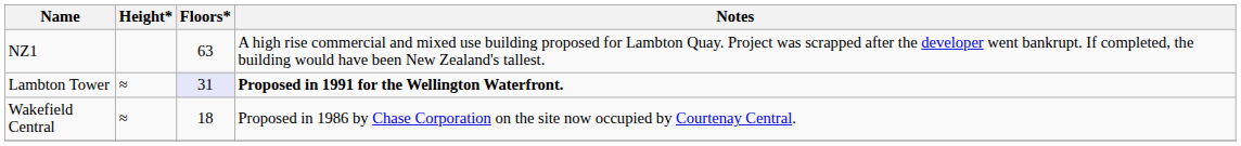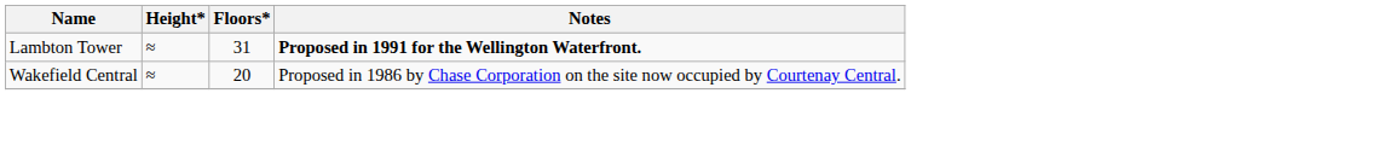- row: NZ1 | 63 | A high rise commercial and mixed use building proposed for Lambton Quay. Project was scrapped after the developer went bankrupt. If completed, the building would have been New Zealand's tallest.
Lambton Tower | Floors*: lavender background -> no background
Wakefield Central | Floors*: 18 -> 20
